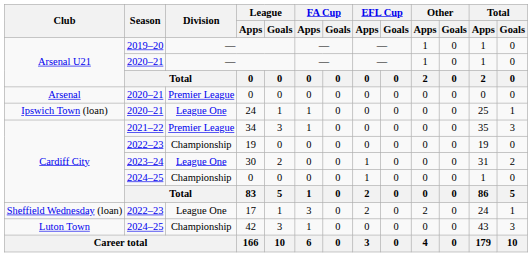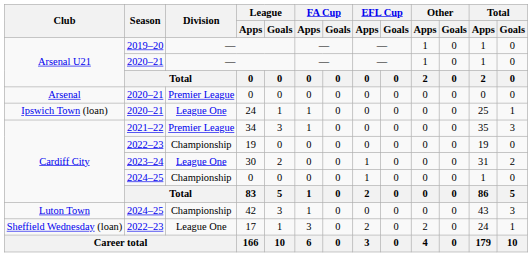rows swapped: 17 <-> 42
